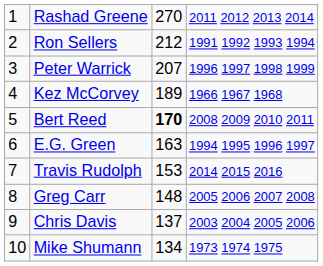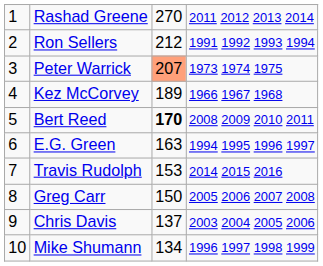Peter Warrick | column 3: no background -> lightsalmon background
Peter Warrick | column 4: 1996 1997 1998 1999 -> 1973 1974 1975
Greg Carr | column 3: 148 -> 150
Mike Shumann | column 4: 1973 1974 1975 -> 1996 1997 1998 1999
